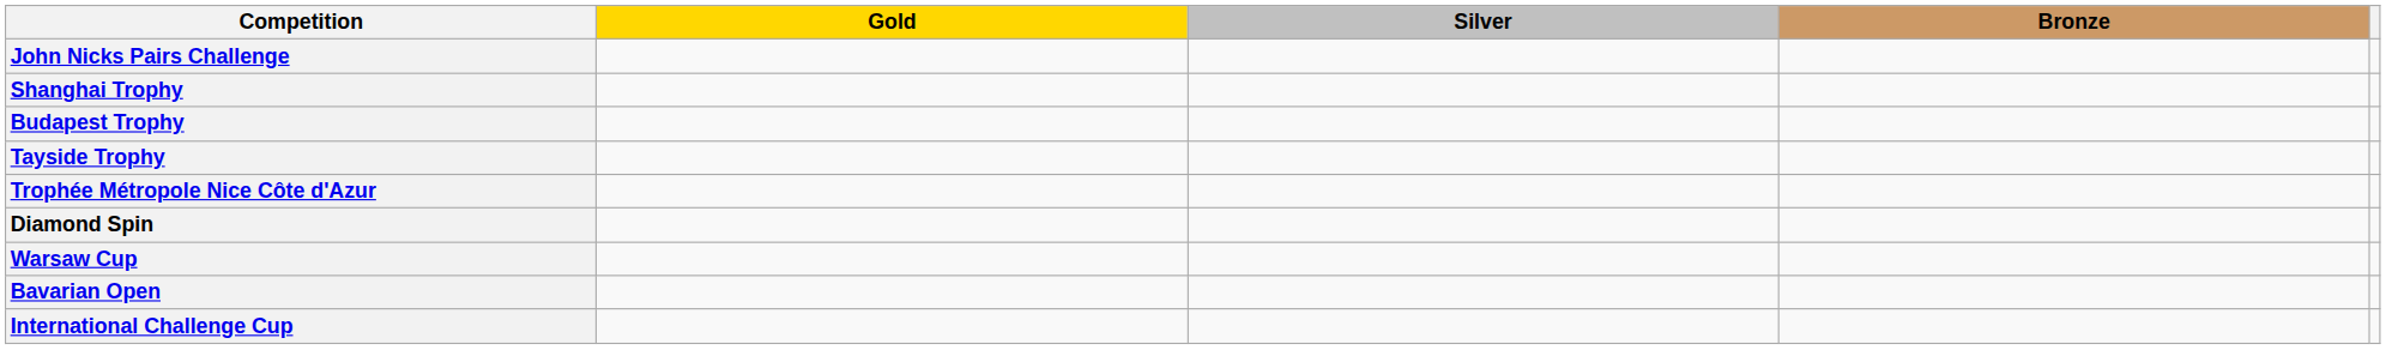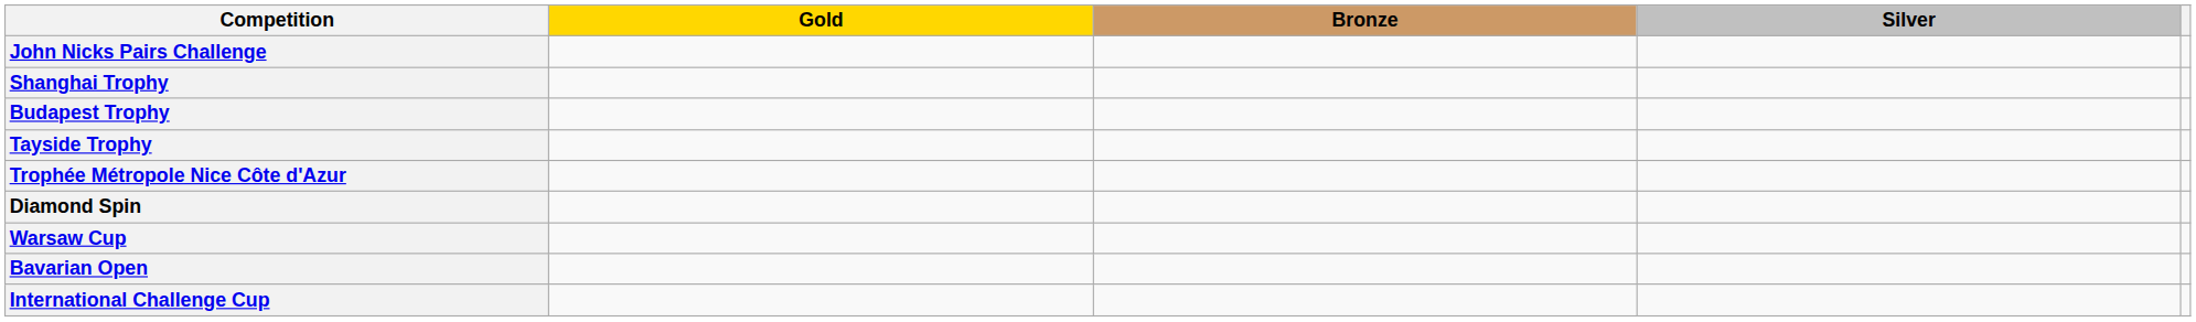columns swapped: Silver <-> Bronze
